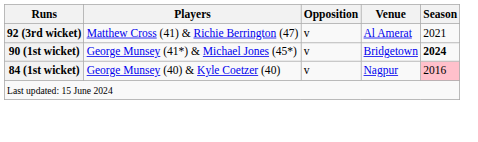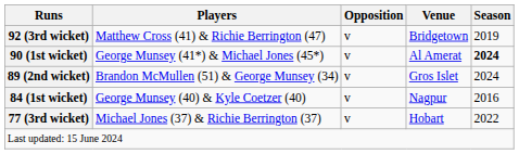92 (3rd wicket) | Venue: Al Amerat -> Bridgetown
92 (3rd wicket) | Season: 2021 -> 2019
90 (1st wicket) | Venue: Bridgetown -> Al Amerat
+ row: 89 (2nd wicket) | Brandon McMullen (51) & George Munsey (34) | v | Gros Islet | 2024
84 (1st wicket) | Season: pink background -> no background
+ row: 77 (3rd wicket) | Michael Jones (37) & Richie Berrington (37) | v | Hobart | 2022
